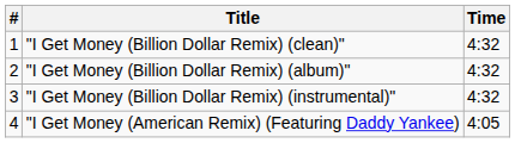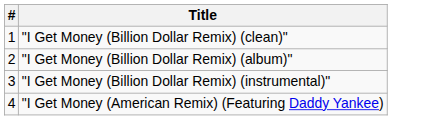- column: Time | 4:32 | 4:32 | 4:32 | 4:05
